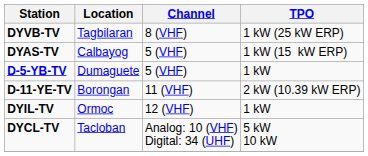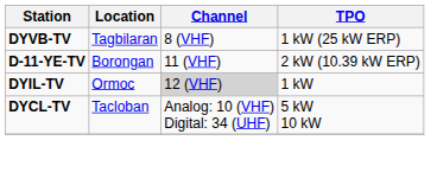- row: DYAS-TV | Calbayog | 5 (VHF) | 1 kW (15 kW ERP)
- row: D-5-YB-TV | Dumaguete | 5 (VHF) | 1 kW
DYIL-TV | Channel: no background -> lightgrey background
